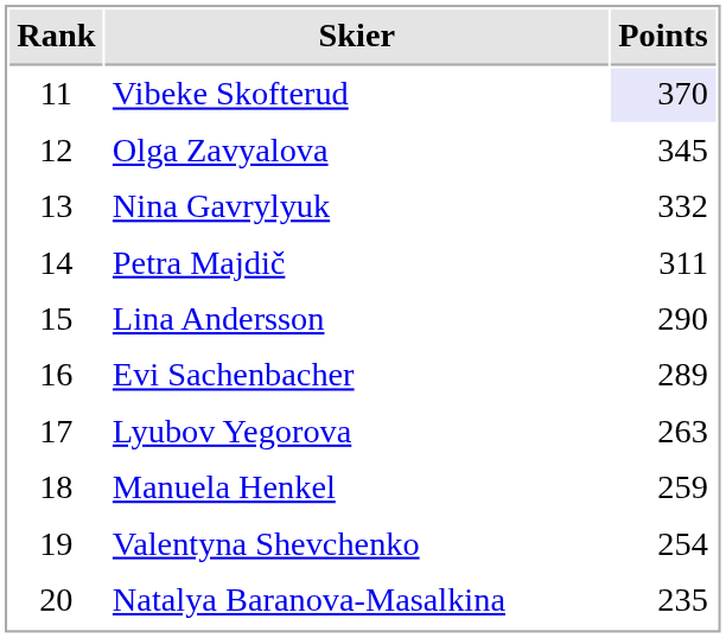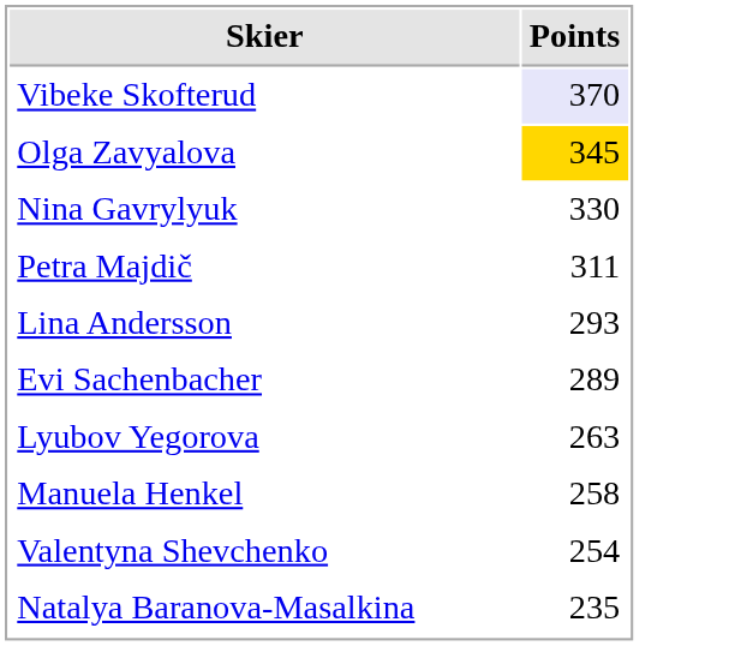- column: Rank | 11 | 12 | 13 | 14 | 15 | 16 | 17 | 18 | 19 | 20
Olga Zavyalova | Points: no background -> gold background
Nina Gavrylyuk | Points: 332 -> 330
Lina Andersson | Points: 290 -> 293
Manuela Henkel | Points: 259 -> 258
